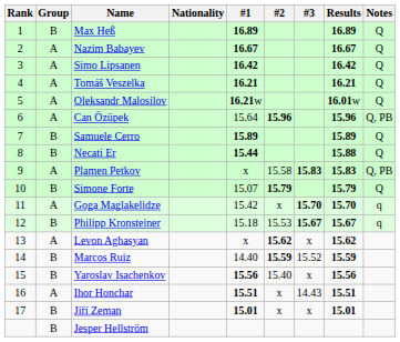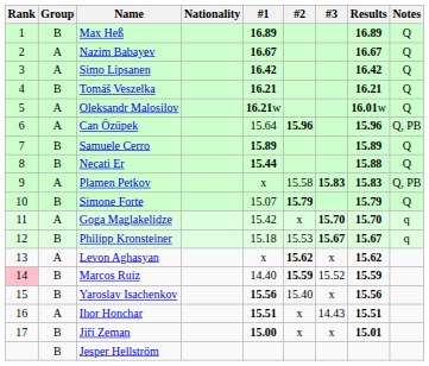Tomáš Veszelka | Group: A -> B
Marcos Ruiz | Rank: no background -> pink background
Jiří Zeman | #1: 15.01 -> 15.00
